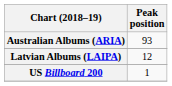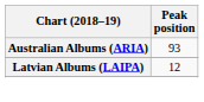- row: US Billboard 200 | 1
